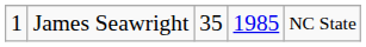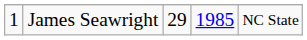James Seawright | column 3: 35 -> 29
